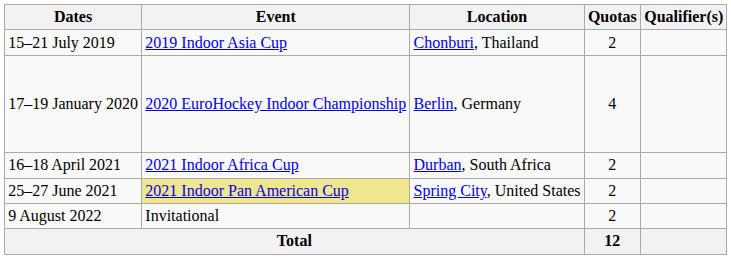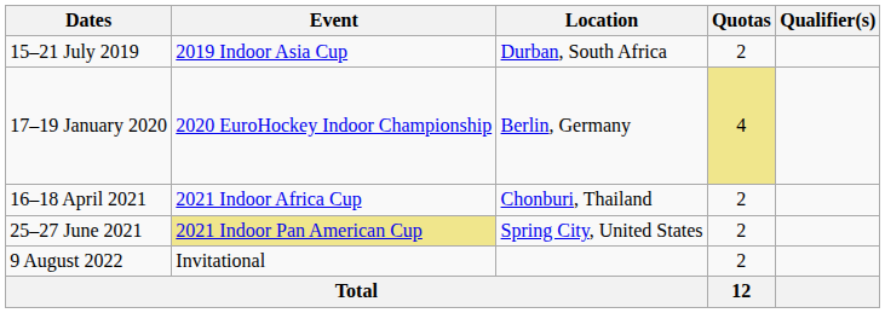15–21 July 2019 | Location: Chonburi, Thailand -> Durban, South Africa
17–19 January 2020 | Quotas: no background -> khaki background
16–18 April 2021 | Location: Durban, South Africa -> Chonburi, Thailand
